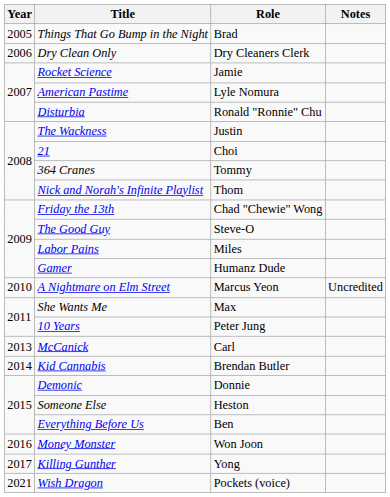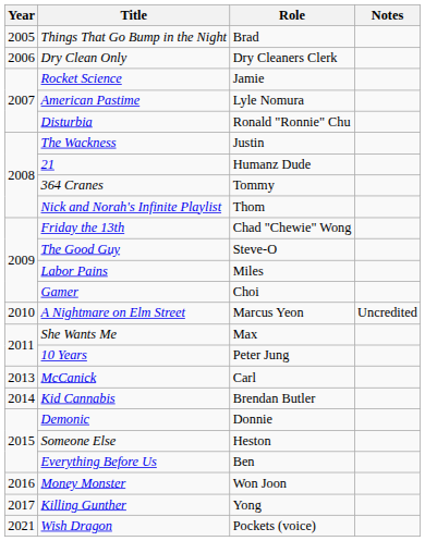21 | Role: Choi -> Humanz Dude
Gamer | Role: Humanz Dude -> Choi
